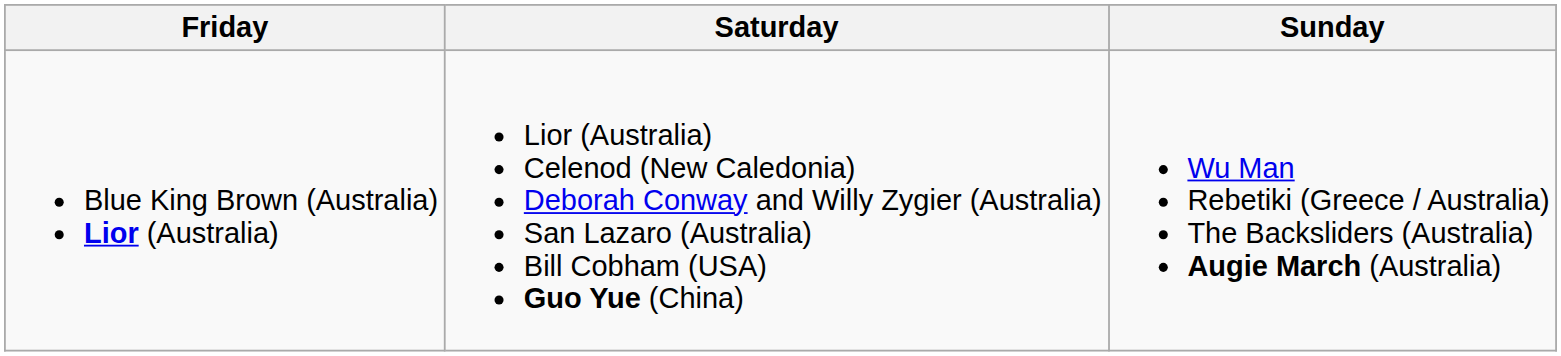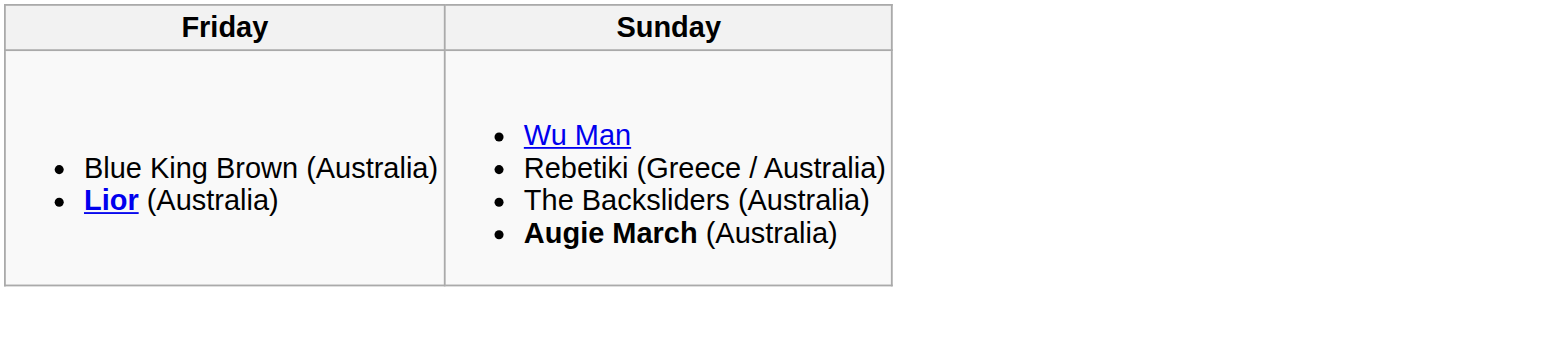- column: Saturday | Lior (Australia) Celenod (New Caledonia) Deborah Conway and Willy Zygier (Australia) San Lazaro (Australia) Bill Cobham (USA) Guo Yue (China)
